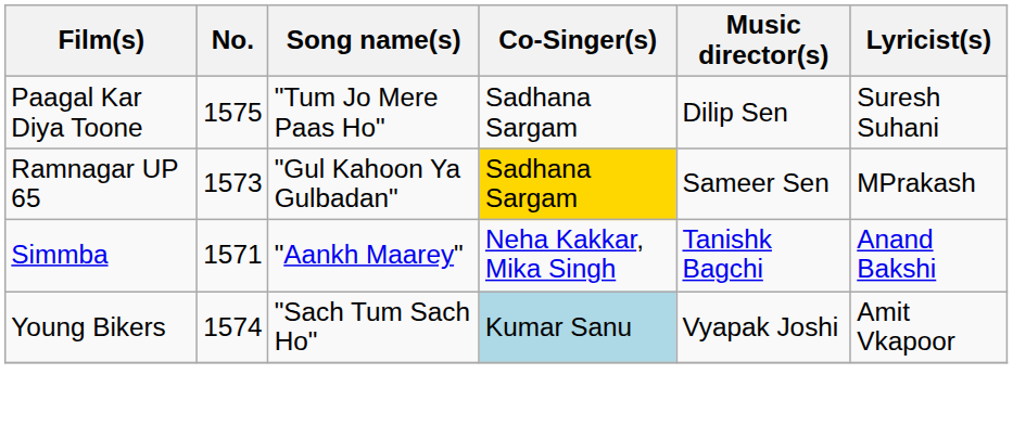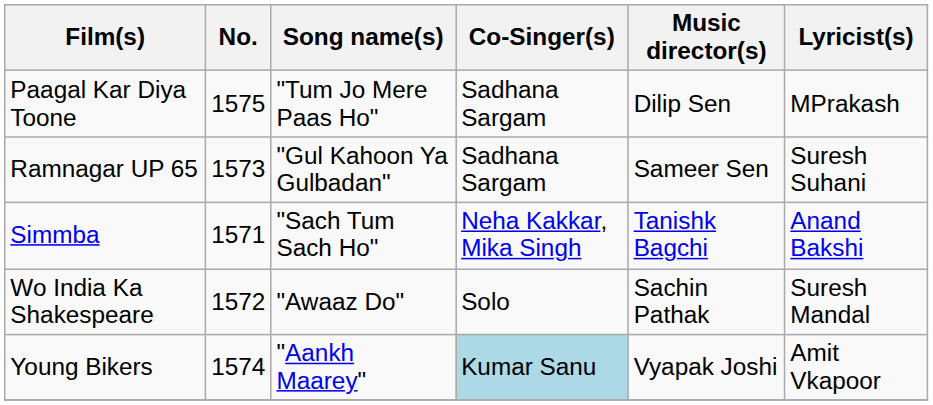Paagal Kar Diya Toone | Lyricist(s): Suresh Suhani -> MPrakash
Ramnagar UP 65 | Co-Singer(s): gold background -> no background
Ramnagar UP 65 | Lyricist(s): MPrakash -> Suresh Suhani
Simmba | Song name(s): "Aankh Maarey" -> "Sach Tum Sach Ho"
+ row: Wo India Ka Shakespeare | 1572 | "Awaaz Do" | Solo | Sachin Pathak | Suresh Mandal
Young Bikers | Song name(s): "Sach Tum Sach Ho" -> "Aankh Maarey"
